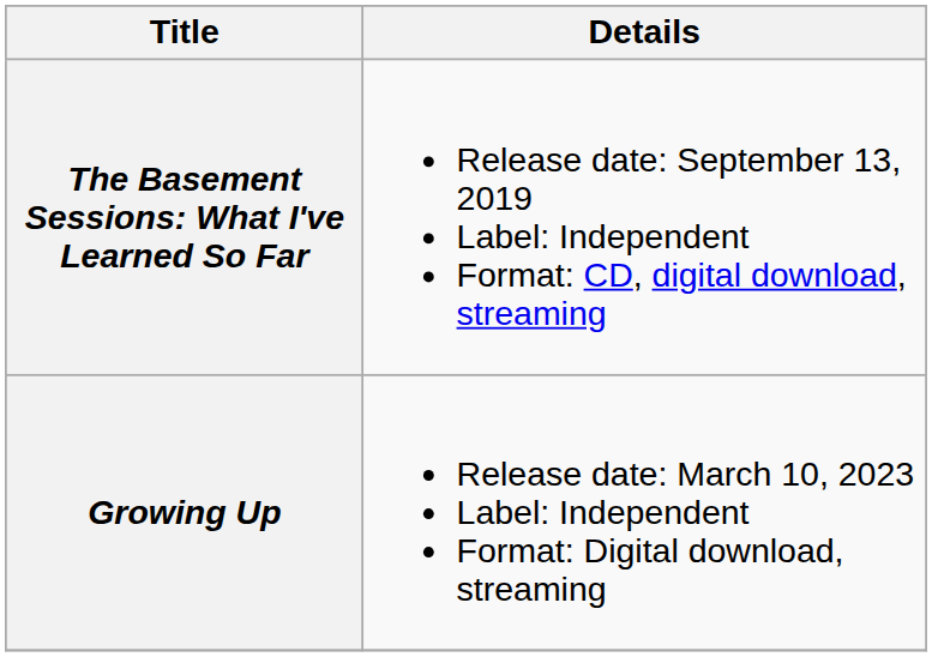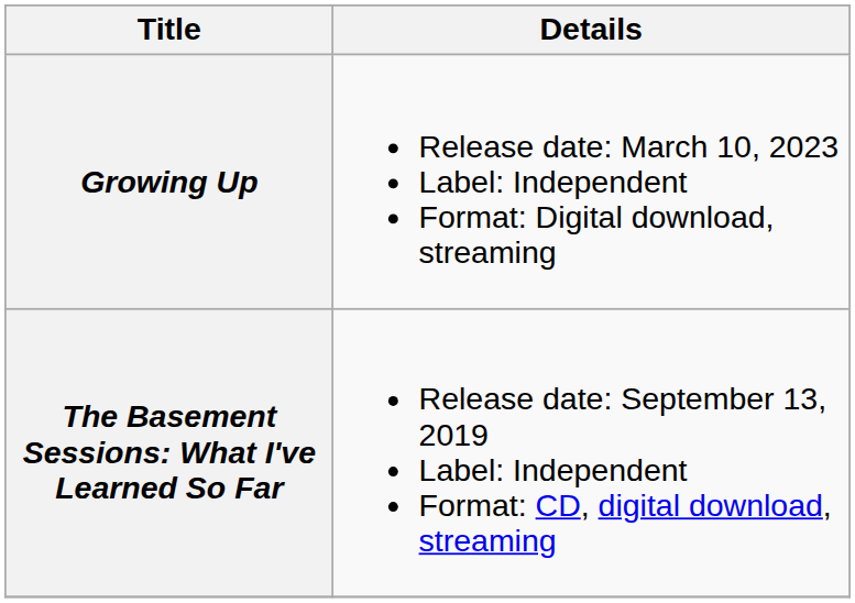rows swapped: The Basement Sessions: What I've Learned So Far <-> Growing Up
